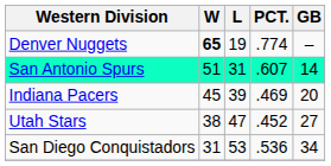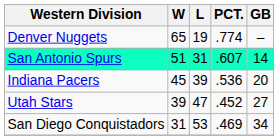Denver Nuggets | W: bold -> normal
Indiana Pacers | PCT.: .469 -> .536
Utah Stars | W: 38 -> 39
San Diego Conquistadors | PCT.: .536 -> .469
